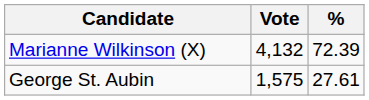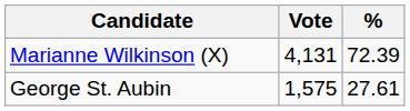Marianne Wilkinson (X) | Vote: 4,132 -> 4,131
